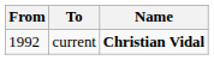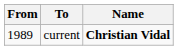current | From: 1992 -> 1989
